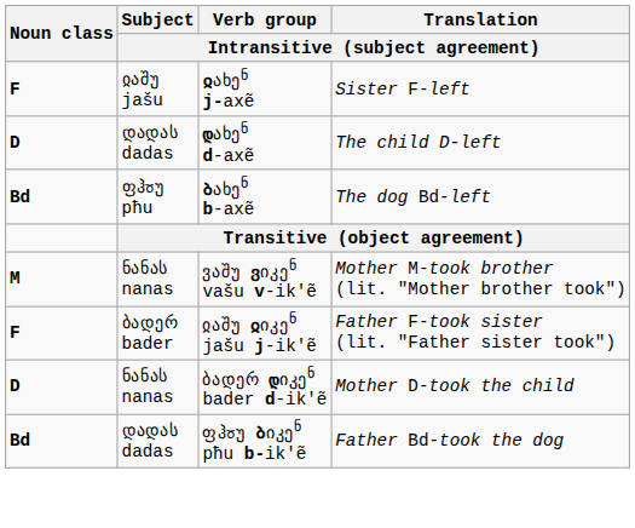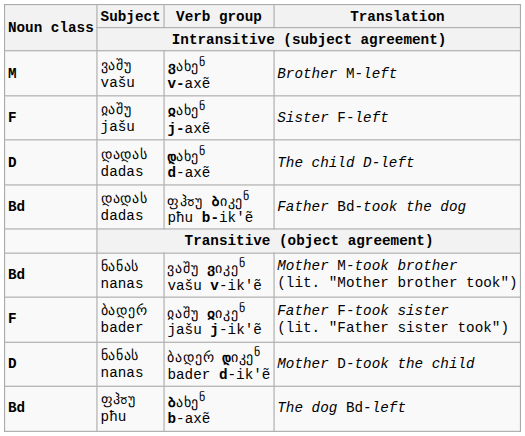+ row: M | ვაშუ vašu | ვახენ v-axẽ | Brother M-left
rows swapped: ბახენ b-axẽ <-> ფჰჾუ ბიკენ pħu b-ik'ẽ
ვაშუ ვიკენ vašu v-ik'ẽ | Noun class: M -> Bd
